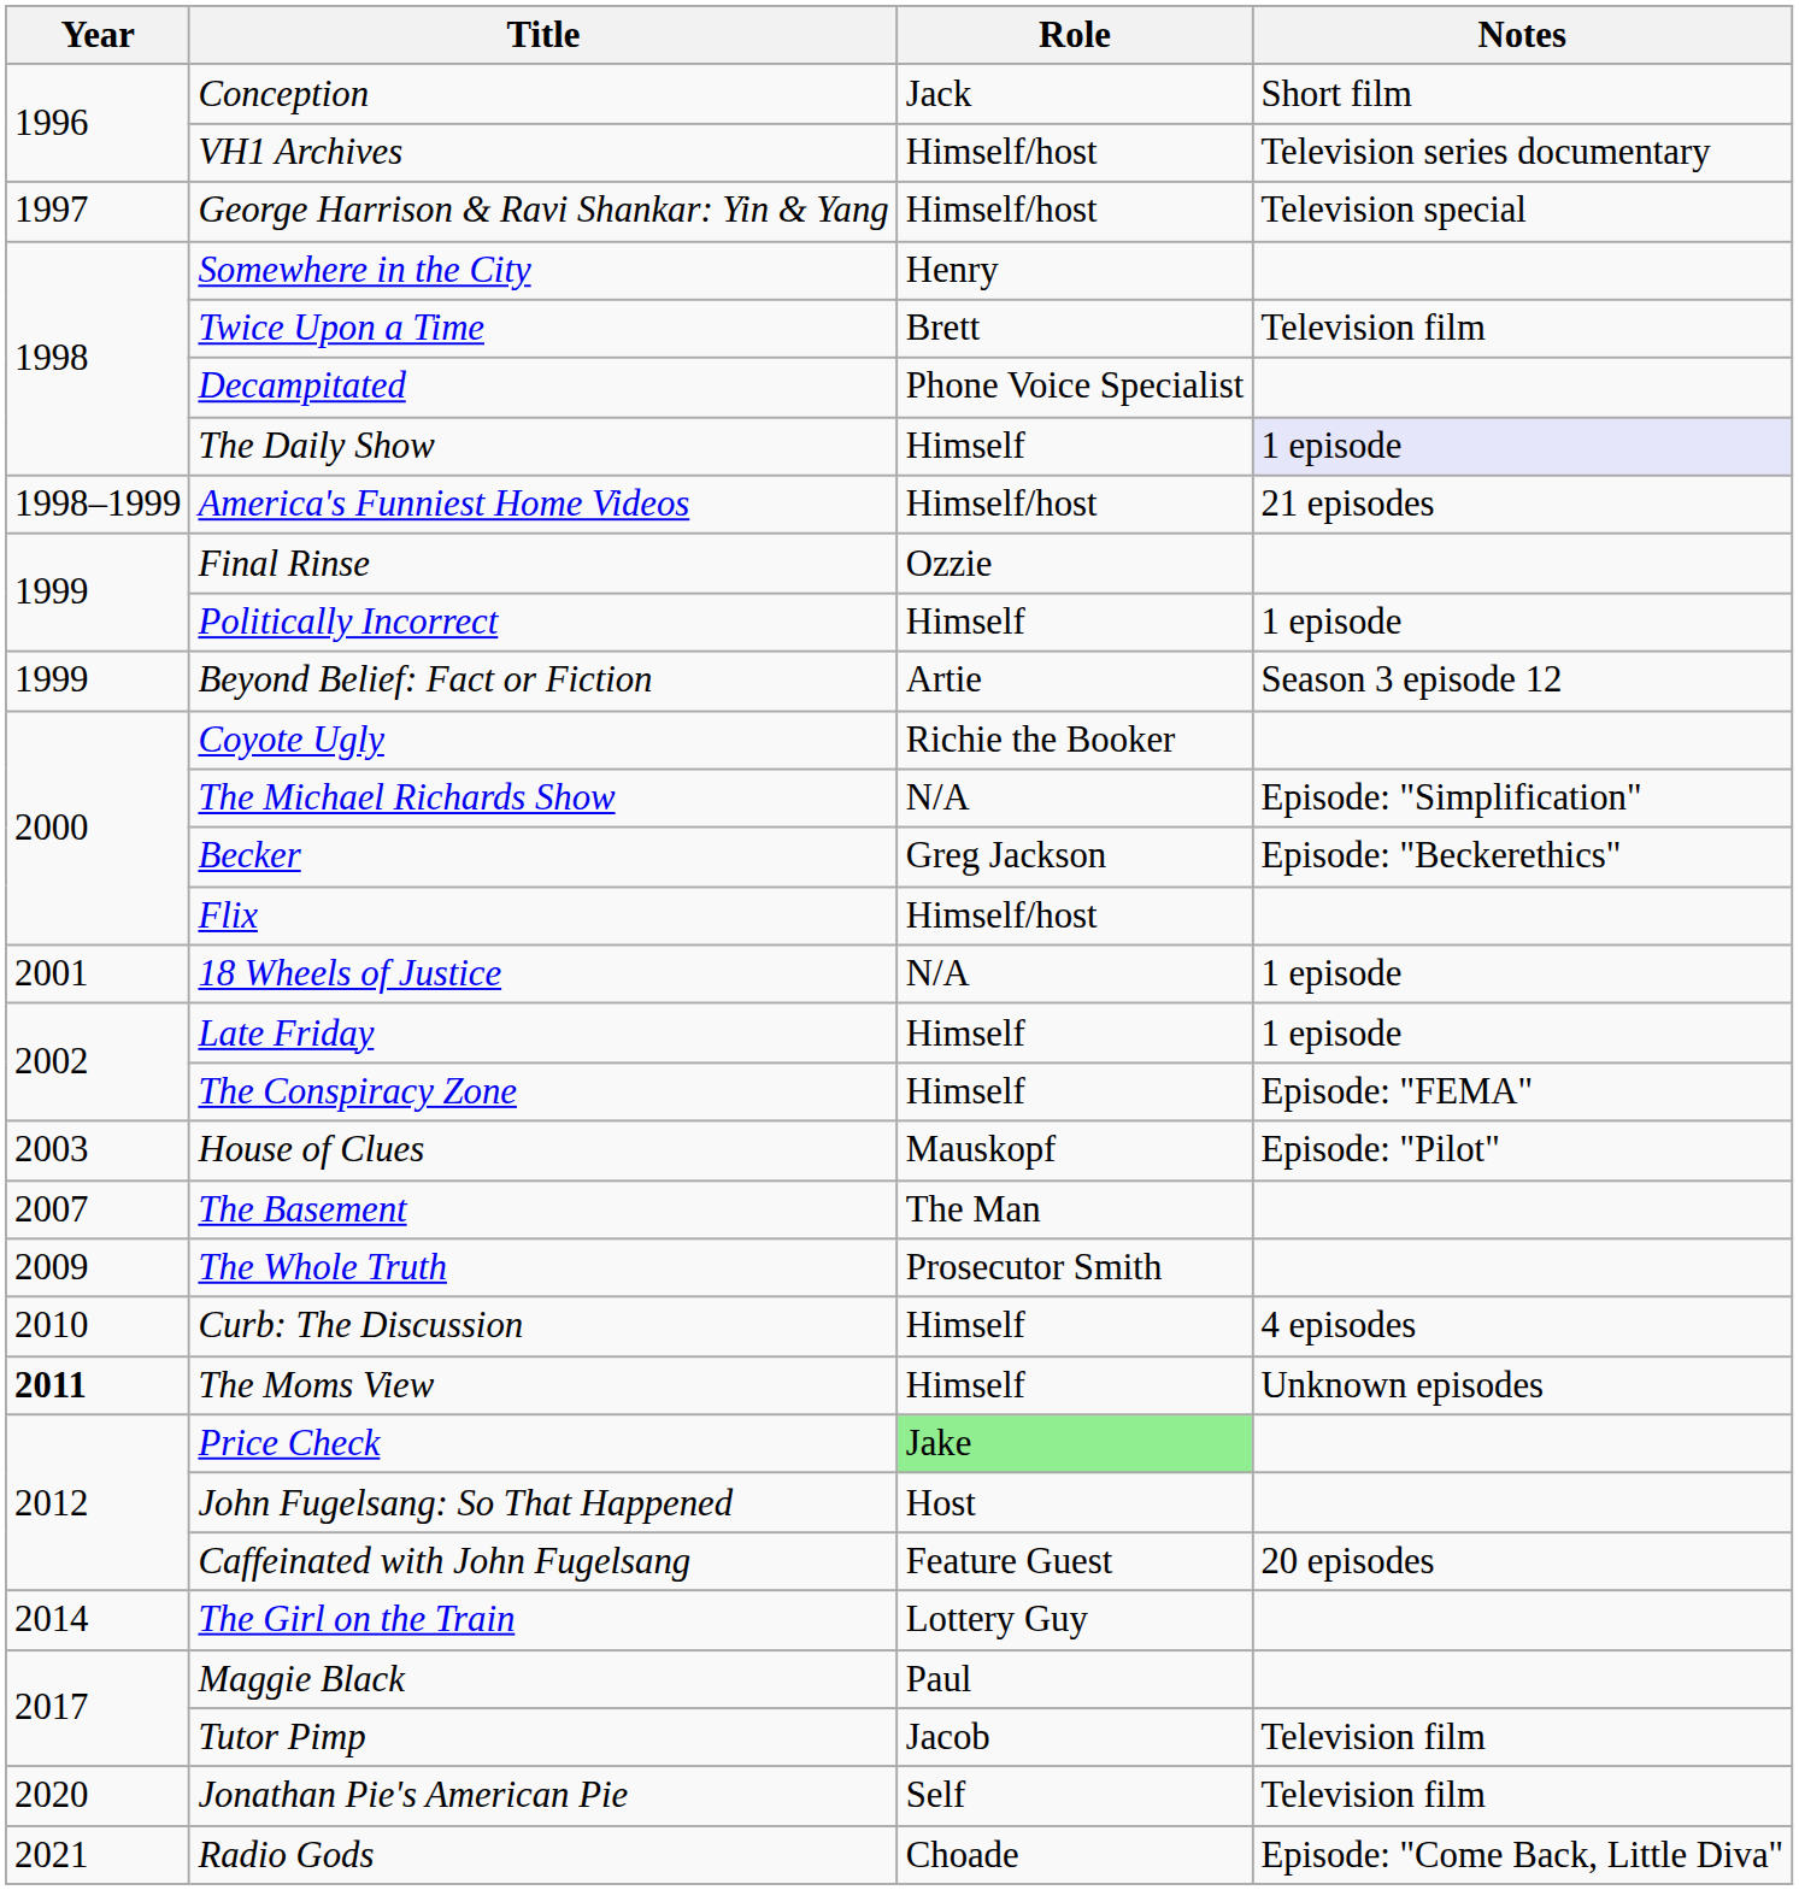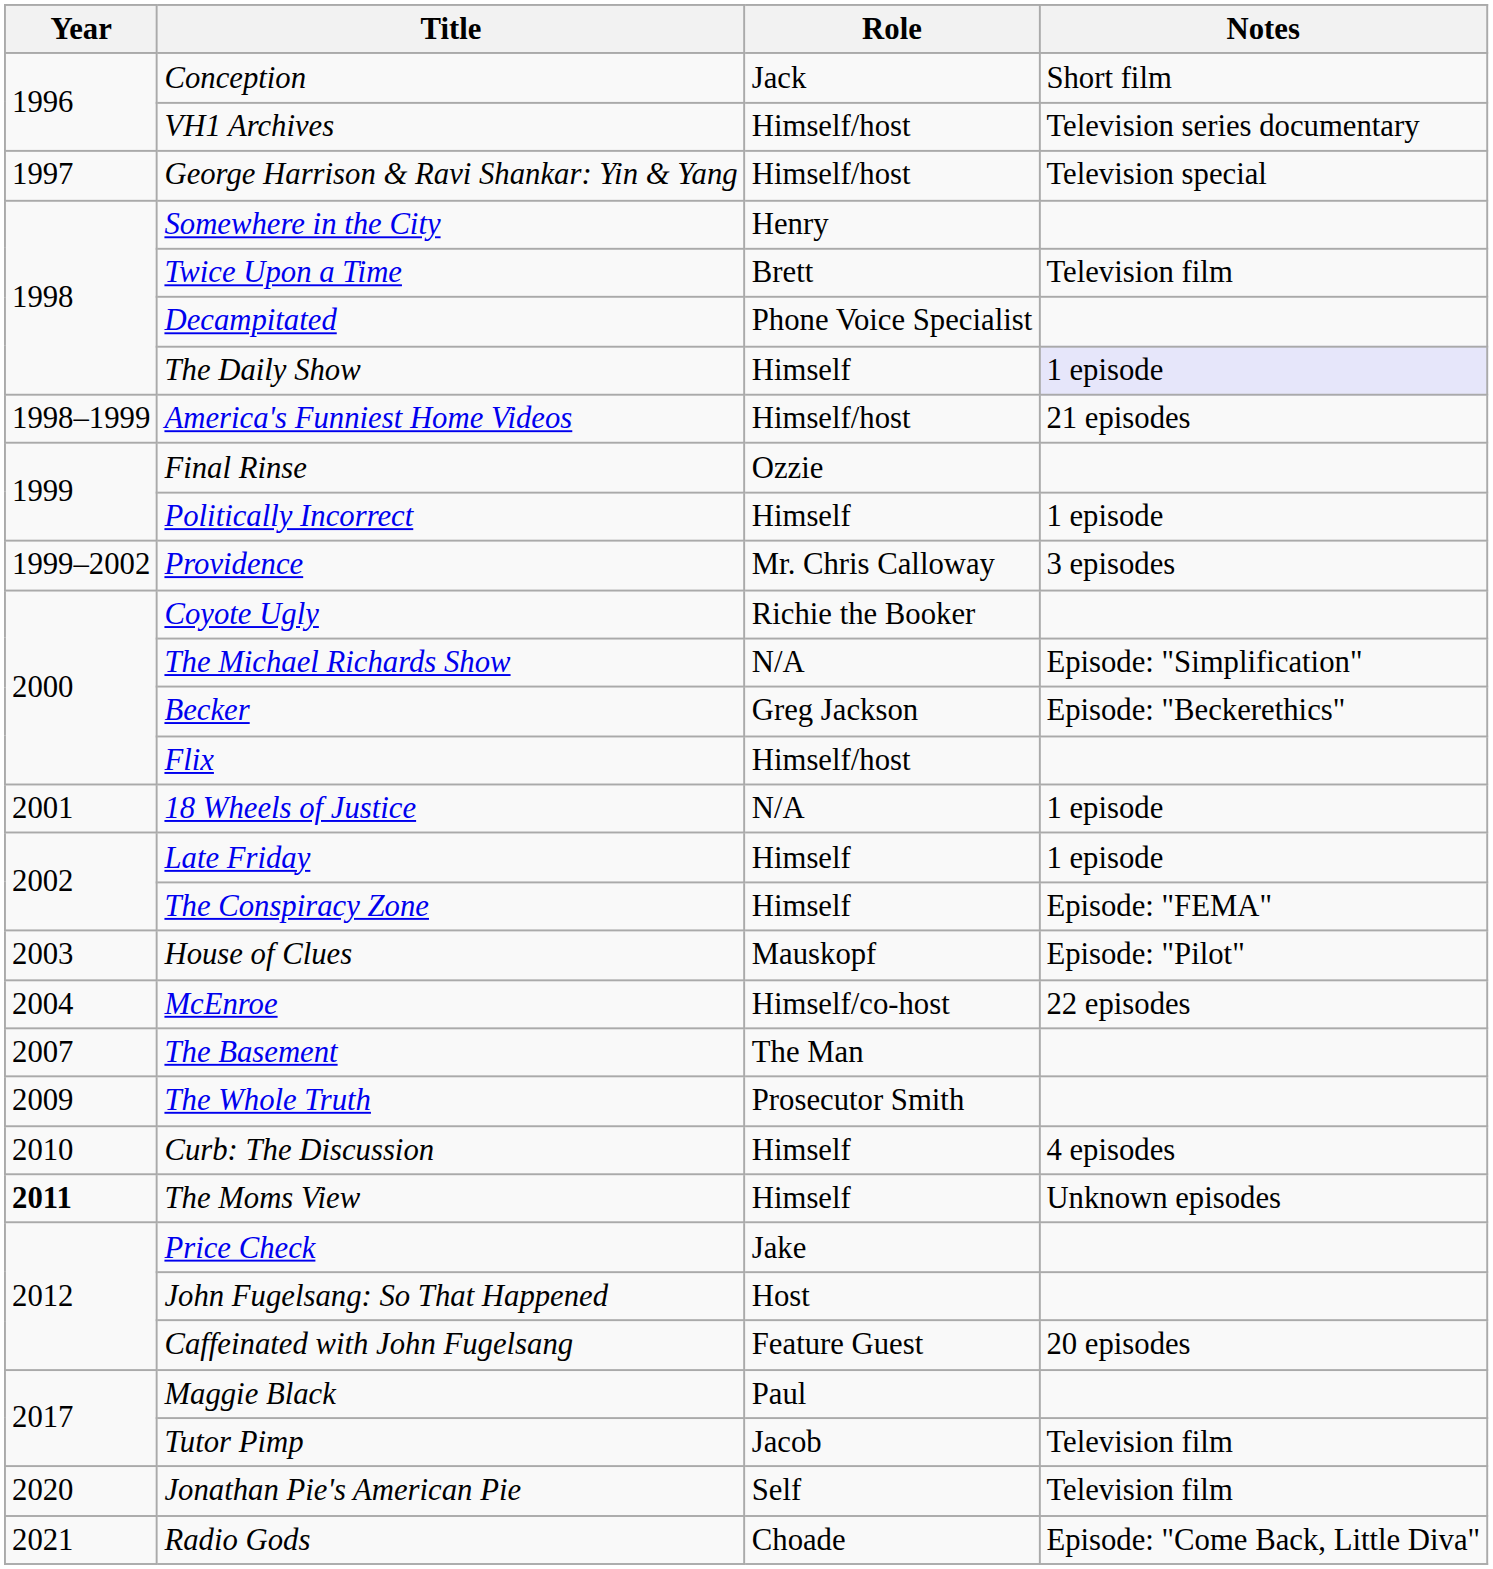- row: 1999 | Beyond Belief: Fact or Fiction | Artie | Season 3 episode 12
+ row: 1999–2002 | Providence | Mr. Chris Calloway | 3 episodes
+ row: 2004 | McEnroe | Himself/co-host | 22 episodes
Price Check | Role: lightgreen background -> no background
- row: 2014 | The Girl on the Train | Lottery Guy
